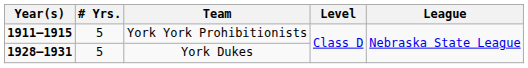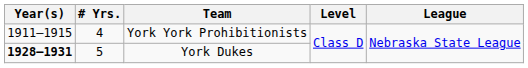York York Prohibitionists | Year(s): bold -> normal
York York Prohibitionists | # Yrs.: 5 -> 4
